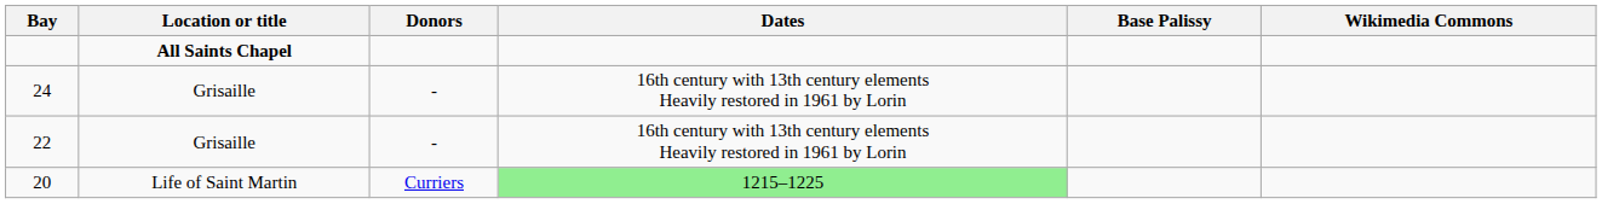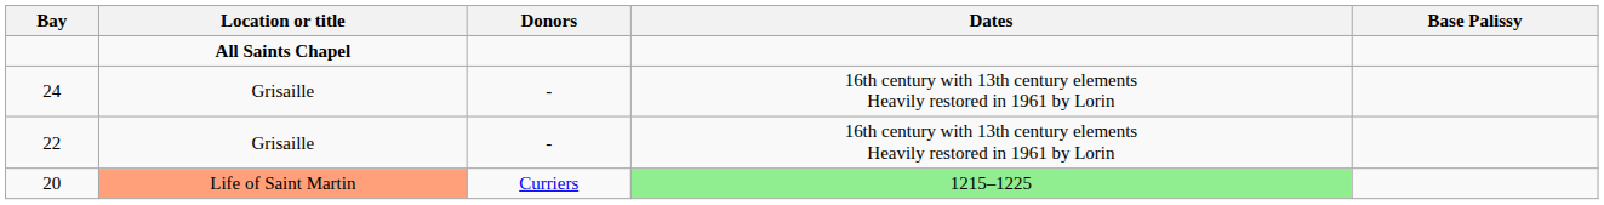- column: Wikimedia Commons
20 | Location or title: no background -> lightsalmon background
